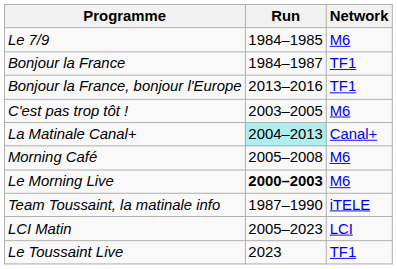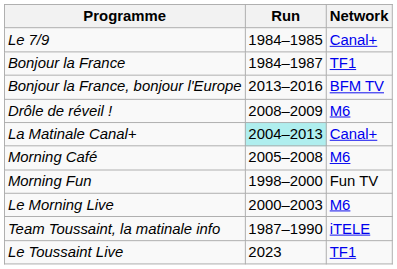Le 7/9 | Network: M6 -> Canal+
Bonjour la France, bonjour l'Europe | Network: TF1 -> BFM TV
- row: C'est pas trop tôt ! | 2003–2005 | M6
+ row: Drôle de réveil ! | 2008–2009 | M6
+ row: Morning Fun | 1998–2000 | Fun TV
Le Morning Live | Run: bold -> normal
- row: LCI Matin | 2005–2023 | LCI
